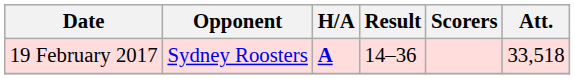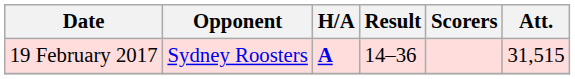19 February 2017 | Att.: 33,518 -> 31,515
